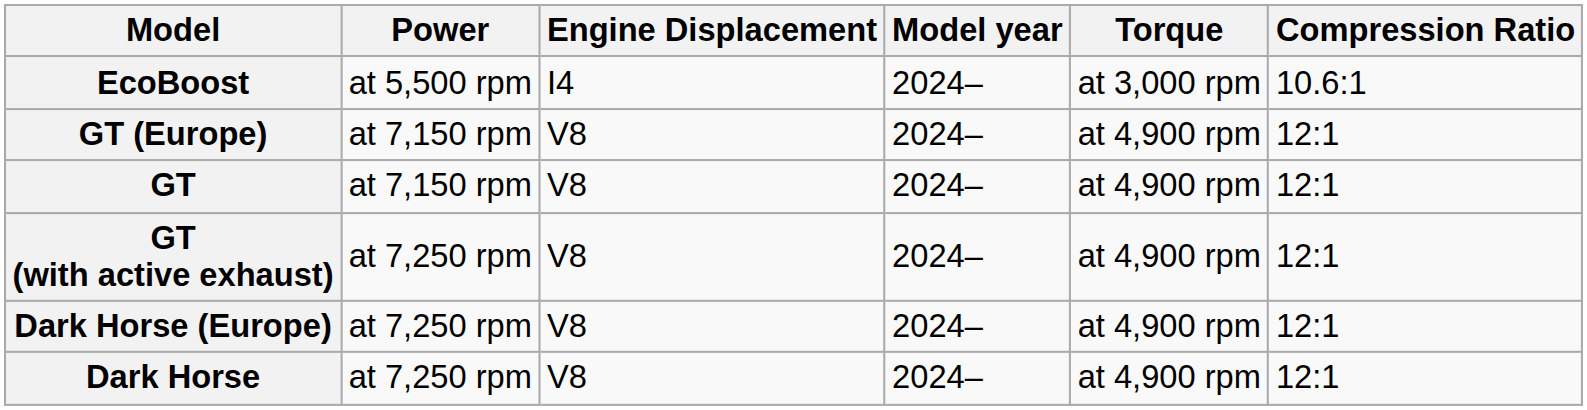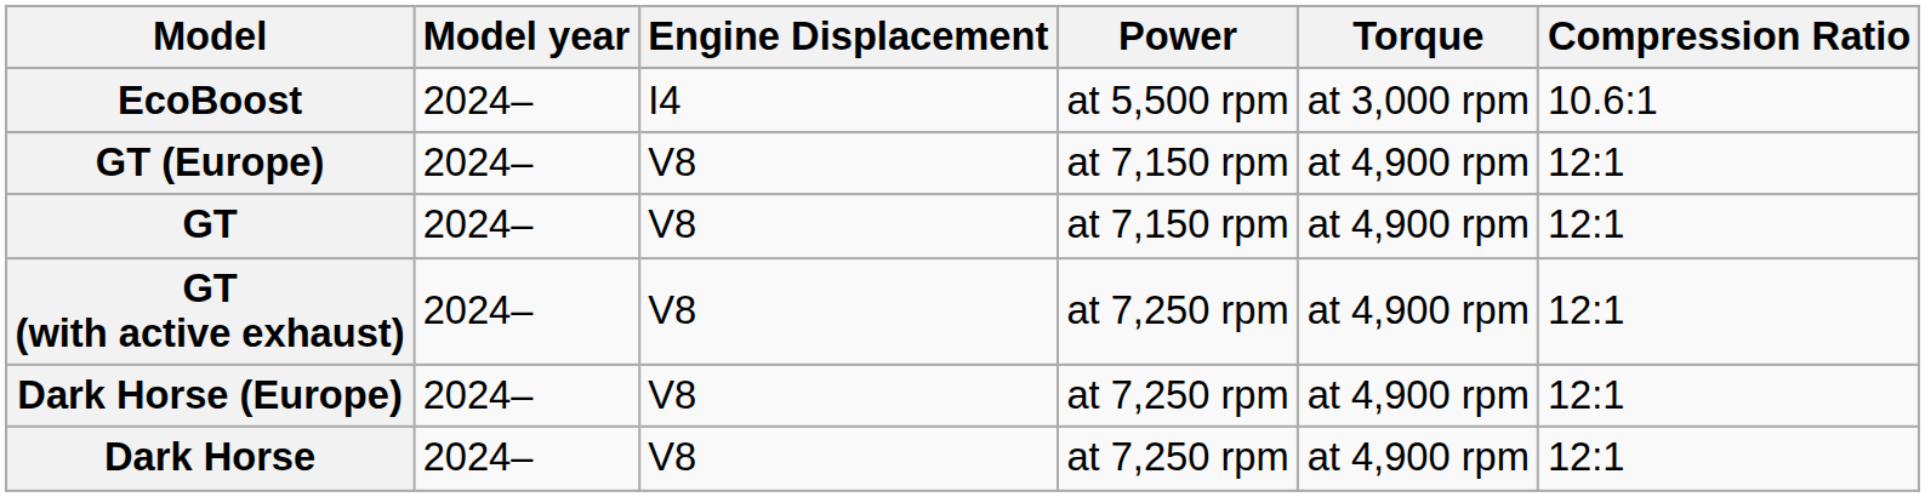columns swapped: Model year <-> Power
